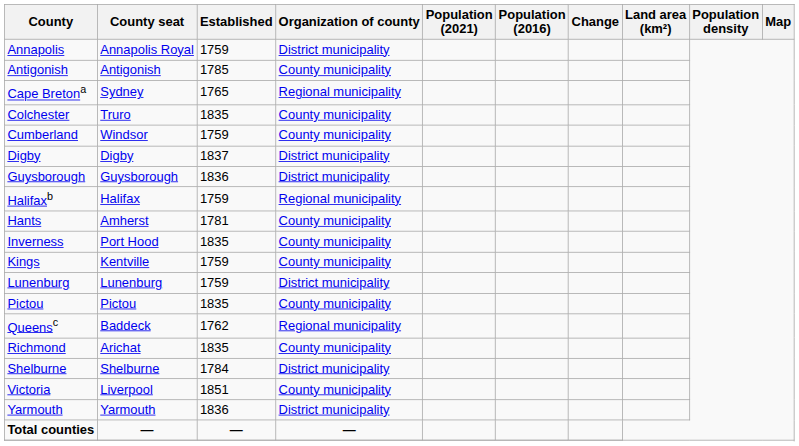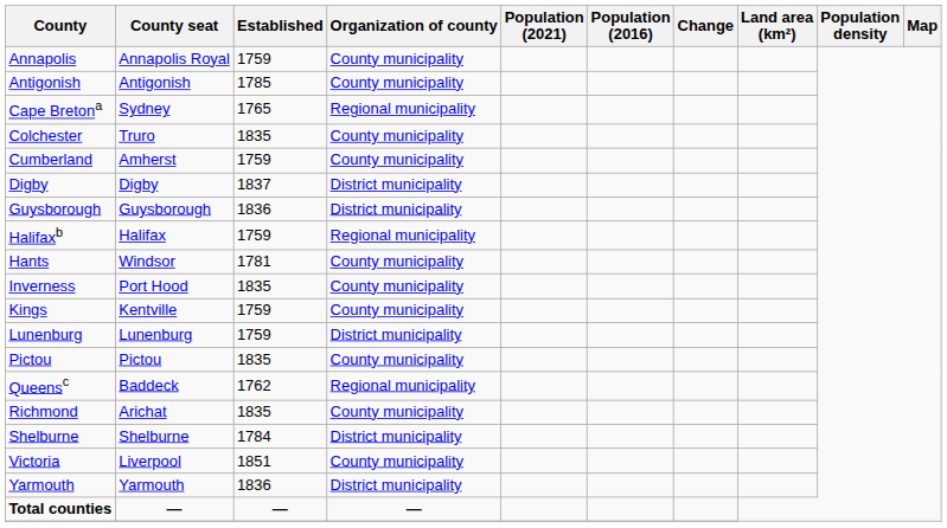Annapolis | Organization of county: District municipality -> County municipality
Cumberland | County seat: Windsor -> Amherst
Hants | County seat: Amherst -> Windsor
